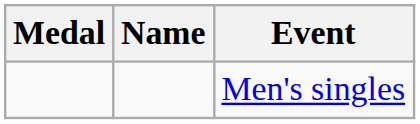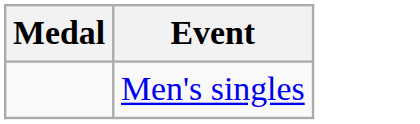- column: Name
